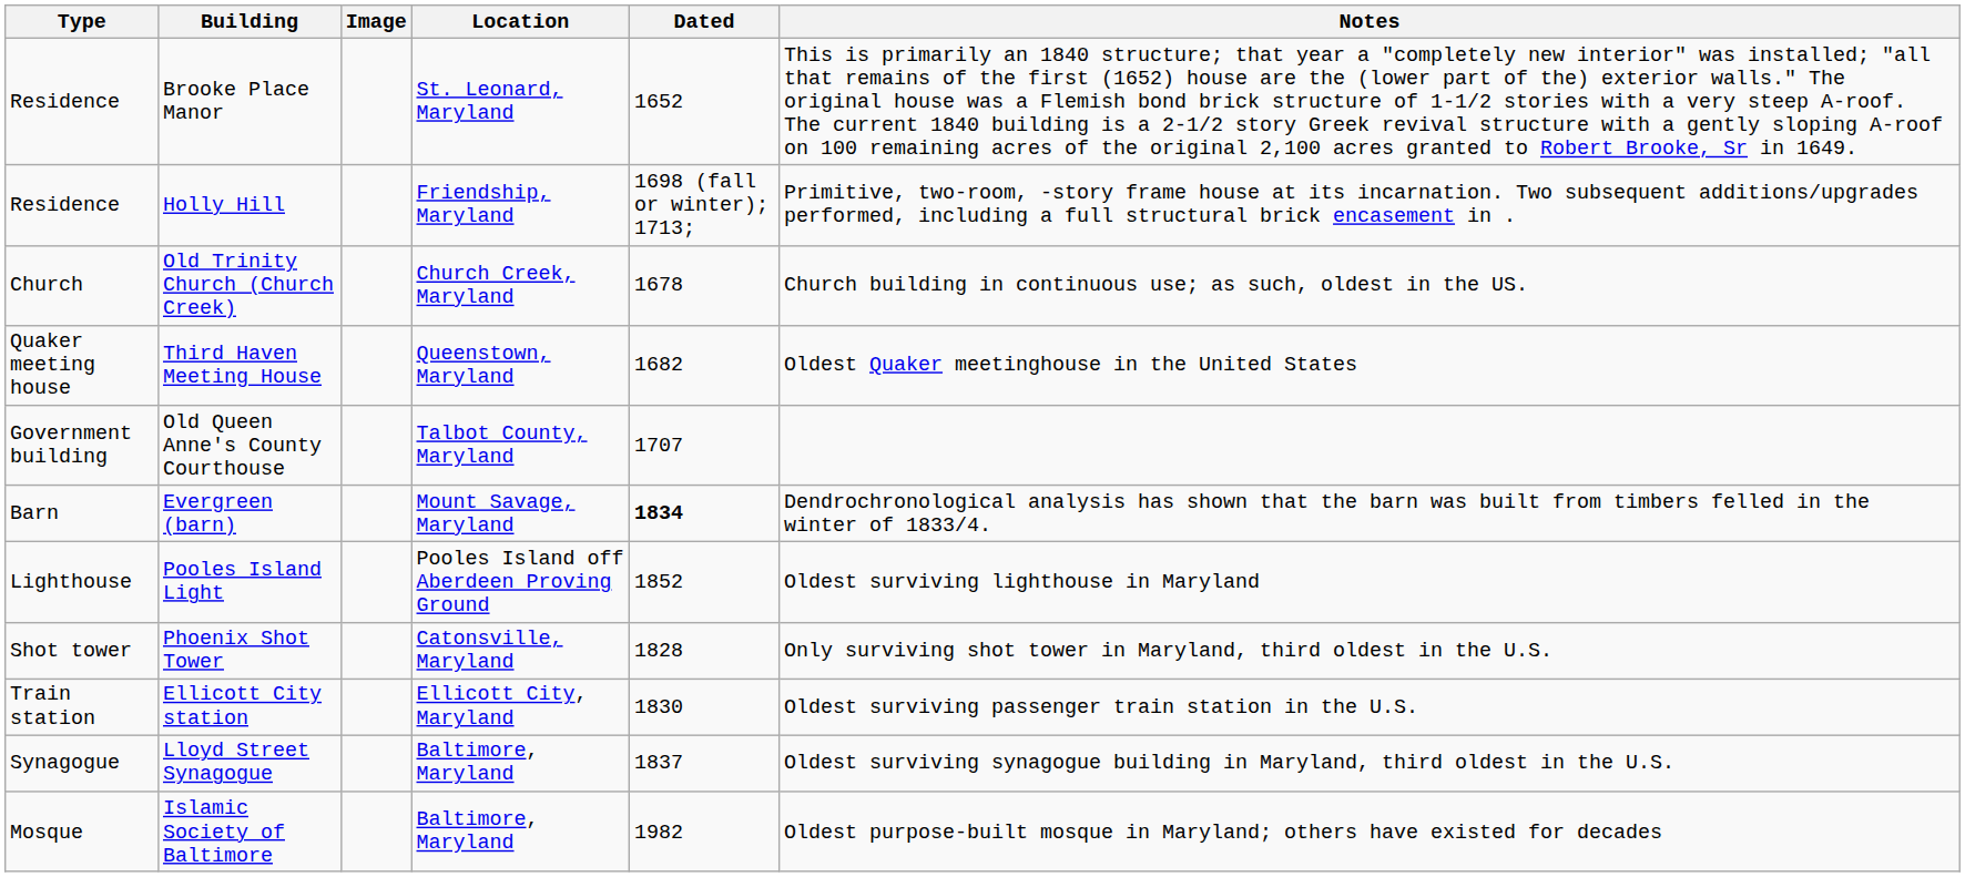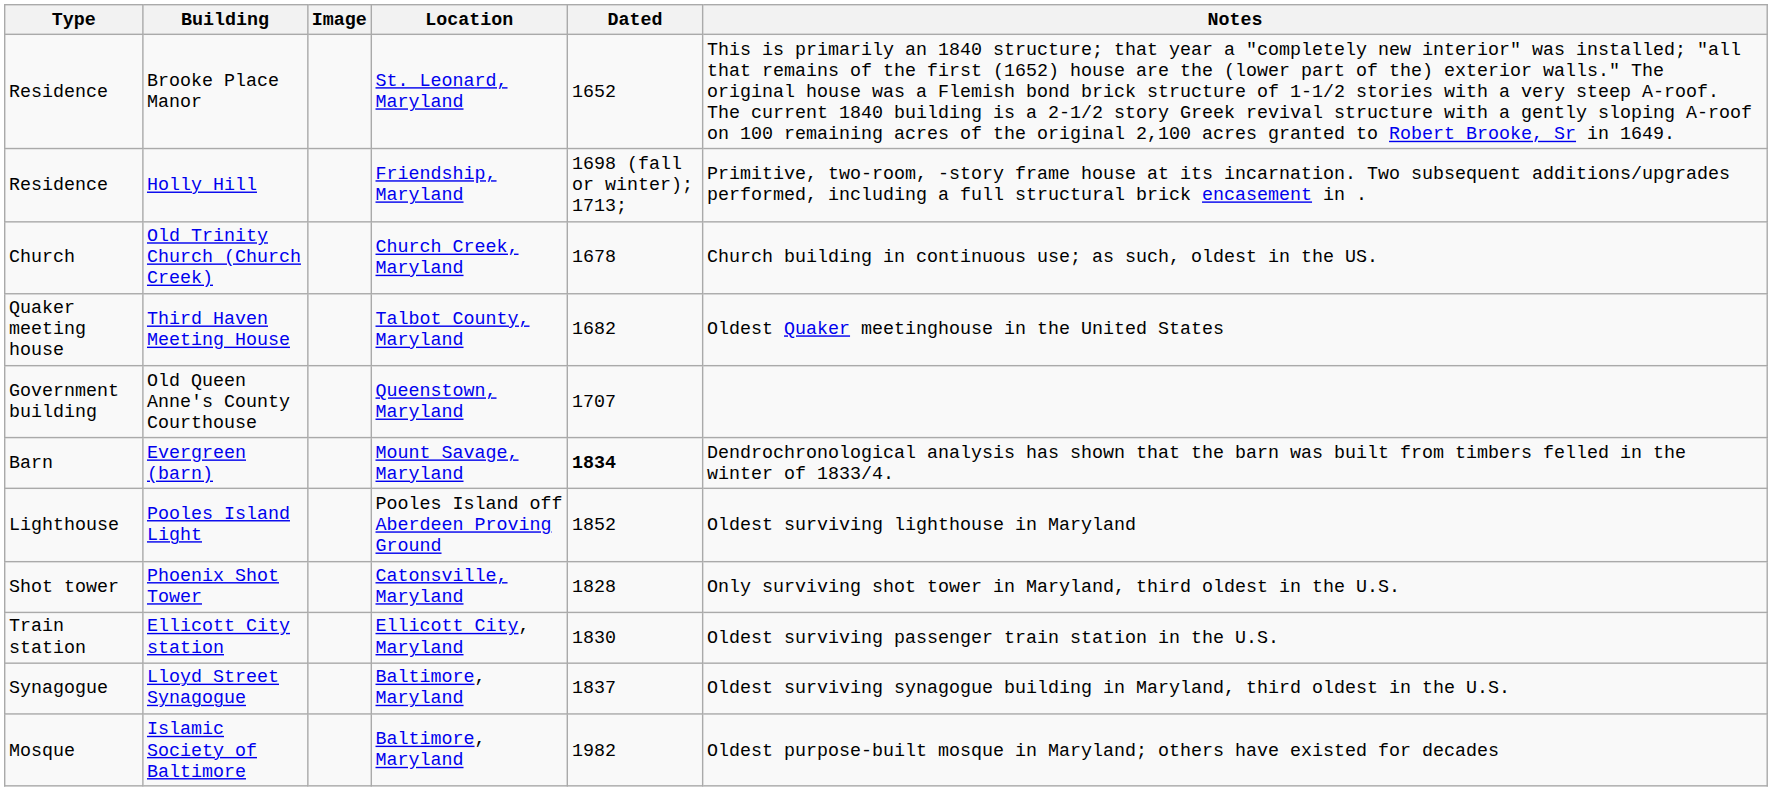Third Haven Meeting House | Location: Queenstown, Maryland -> Talbot County, Maryland
Old Queen Anne's County Courthouse | Location: Talbot County, Maryland -> Queenstown, Maryland
